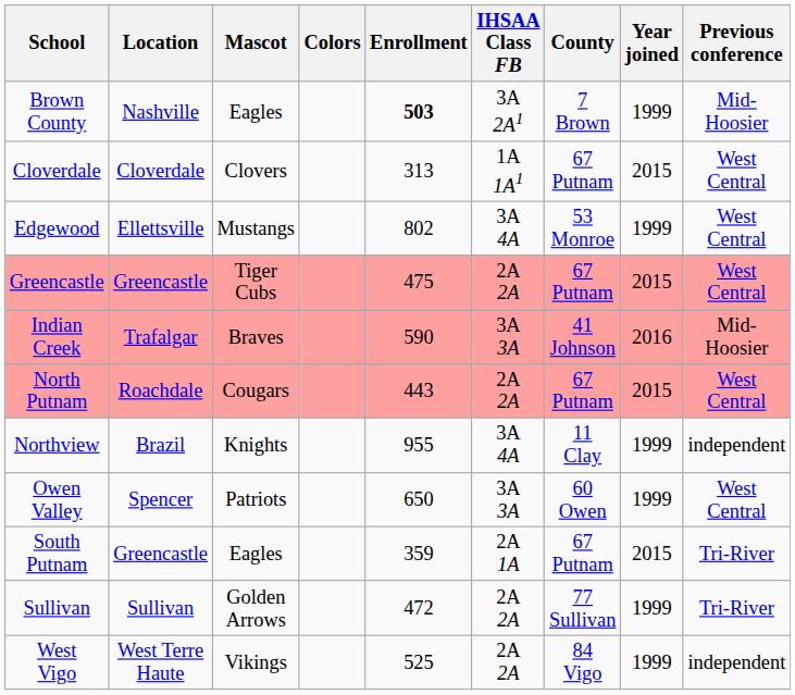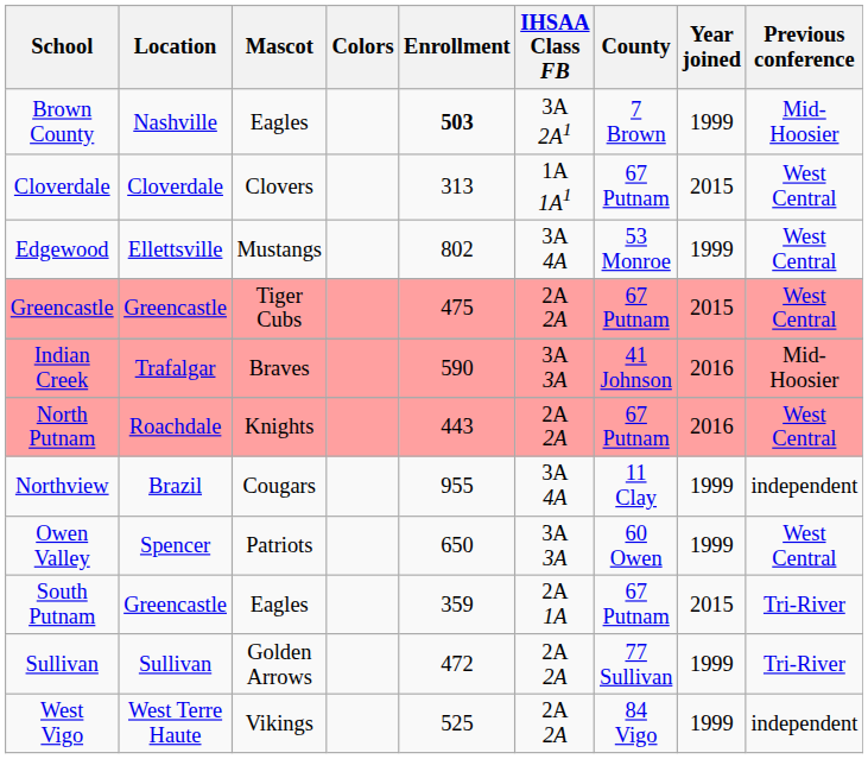North Putnam | Mascot: Cougars -> Knights
North Putnam | Year joined: 2015 -> 2016
Northview | Mascot: Knights -> Cougars
